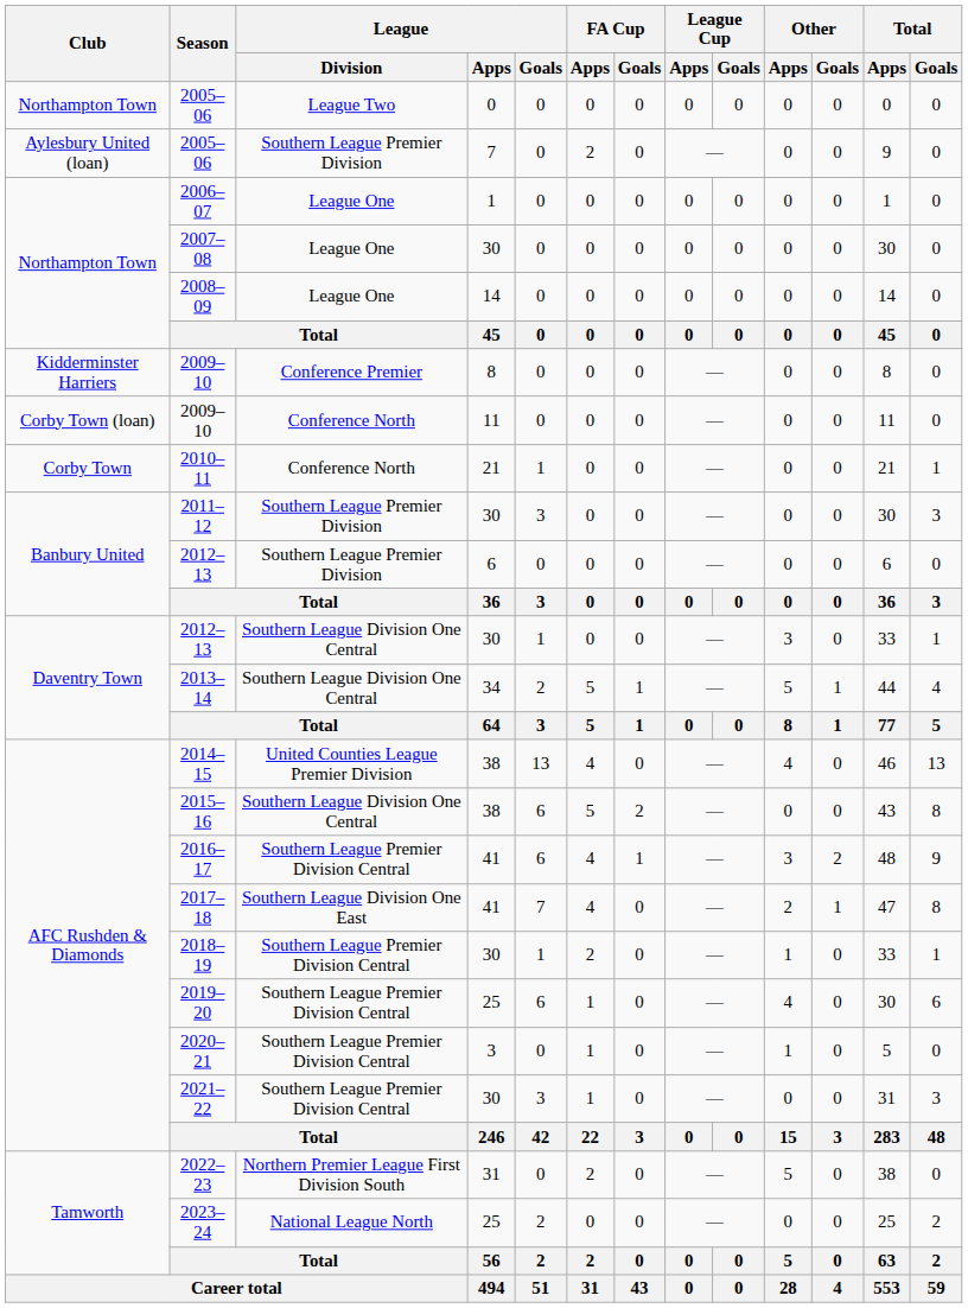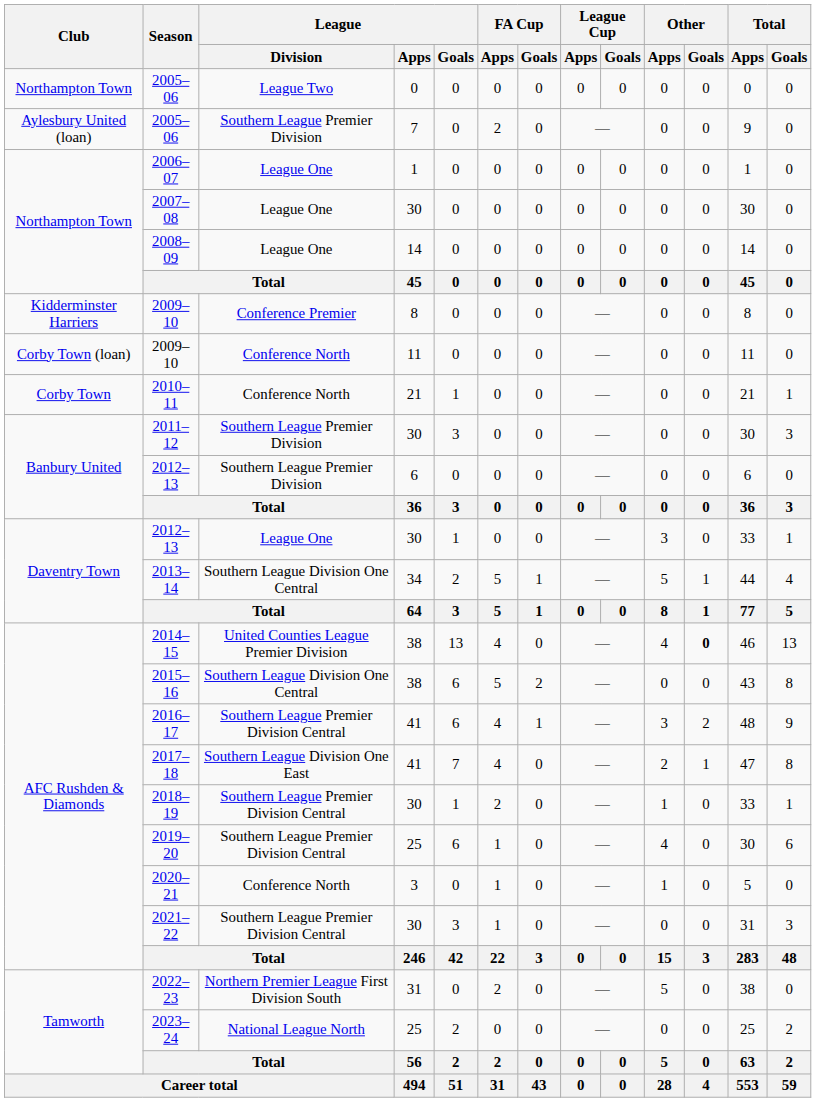2012–13 / 30 | League / Division: Southern League Division One Central -> League One
2014–15 | Other / Goals: normal -> bold
2020–21 | League / Division: Southern League Premier Division Central -> Conference North
